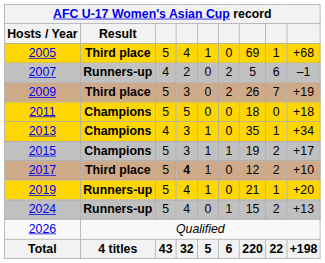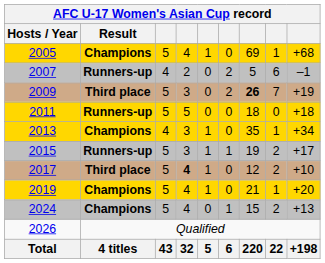2005 | Result: Third place -> Champions
2009 | column 7: normal -> bold
2011 | Result: Champions -> Runners-up
2015 | Result: Champions -> Runners-up
2019 | Result: Runners-up -> Champions
2024 | Result: Runners-up -> Champions
